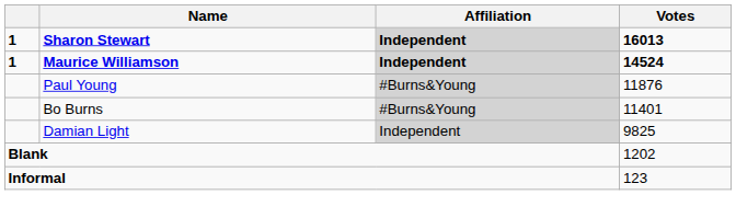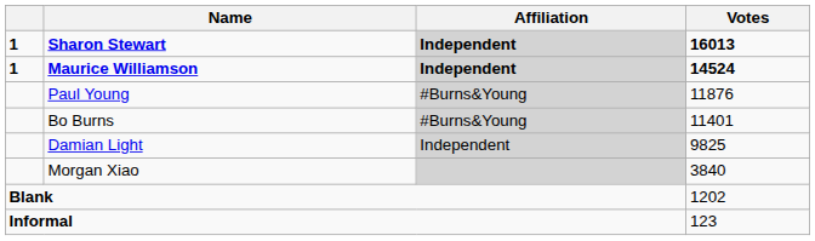+ row: Morgan Xiao | 3840
